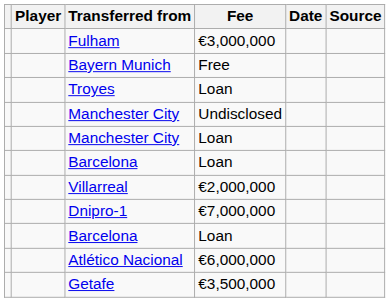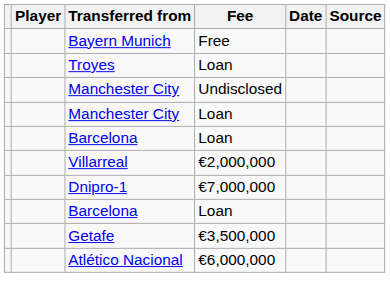- row: Fulham | €3,000,000
rows swapped: Atlético Nacional <-> Getafe
